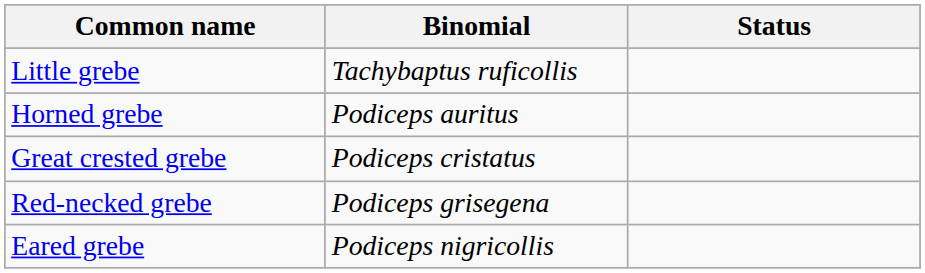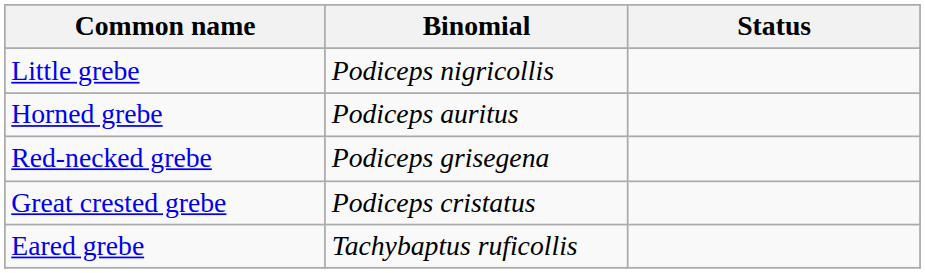Little grebe | Binomial: Tachybaptus ruficollis -> Podiceps nigricollis
rows swapped: Red-necked grebe <-> Great crested grebe
Eared grebe | Binomial: Podiceps nigricollis -> Tachybaptus ruficollis
